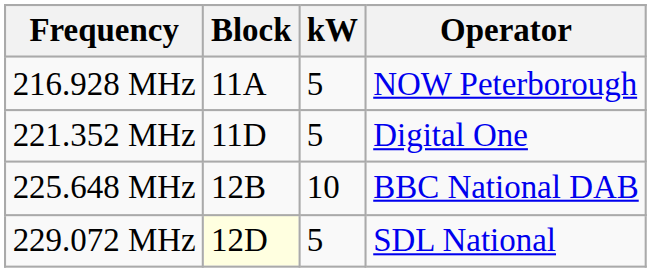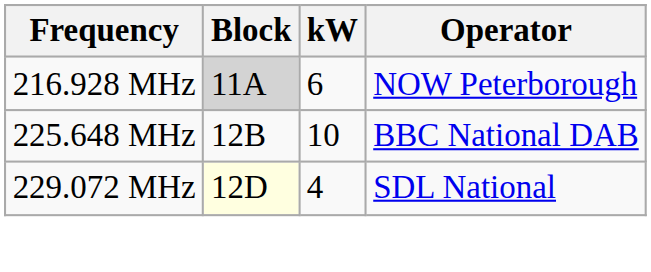216.928 MHz | Block: no background -> lightgrey background
216.928 MHz | kW: 5 -> 6
- row: 221.352 MHz | 11D | 5 | Digital One
229.072 MHz | kW: 5 -> 4
